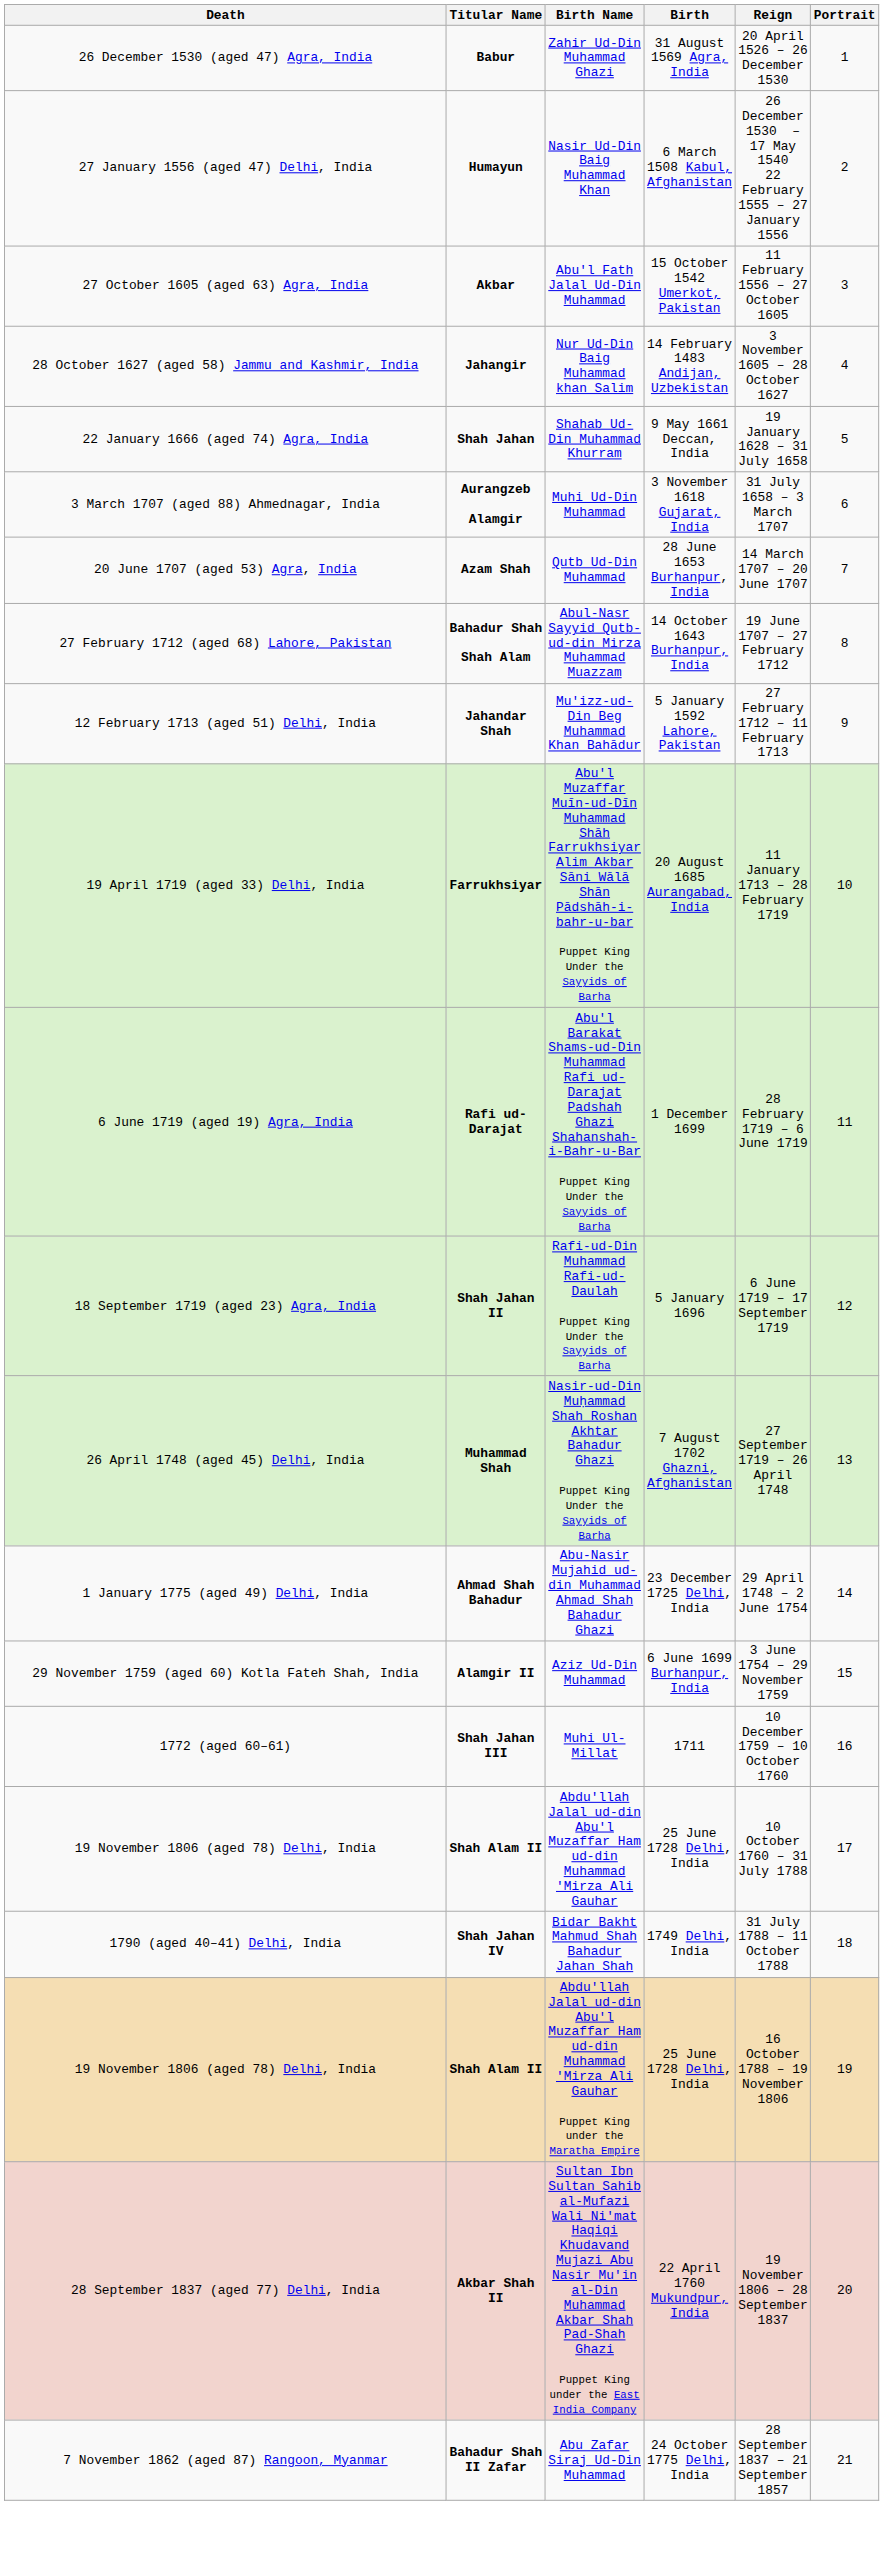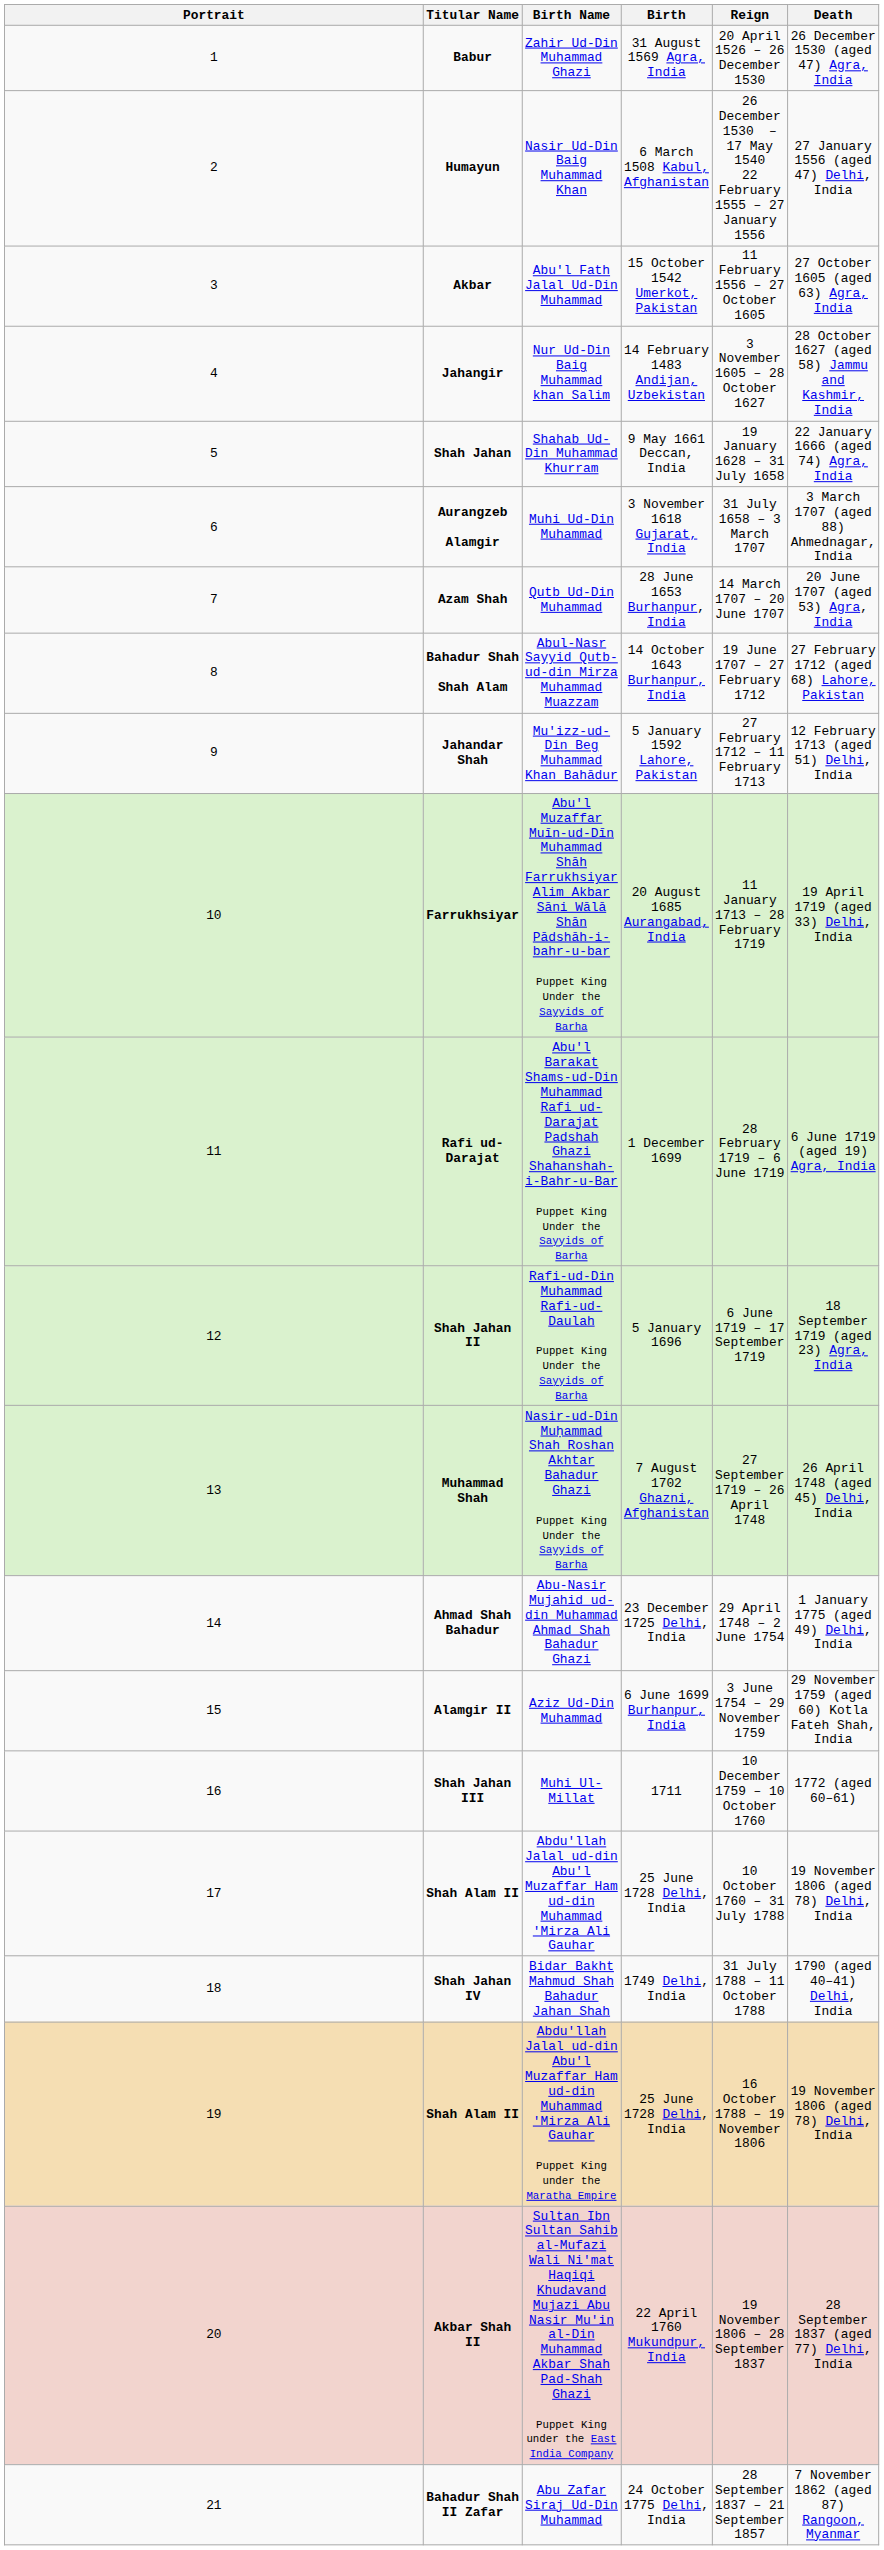columns swapped: Portrait <-> Death
